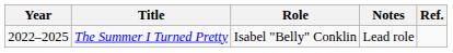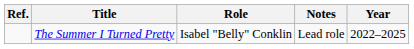columns swapped: Year <-> Ref.
